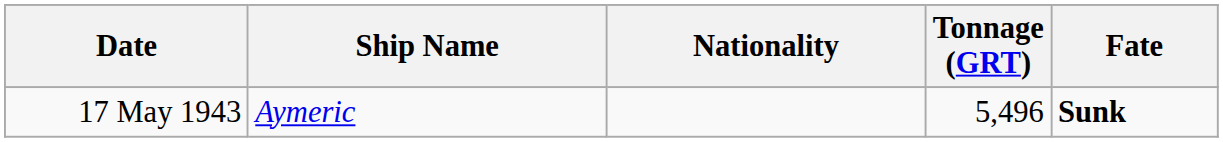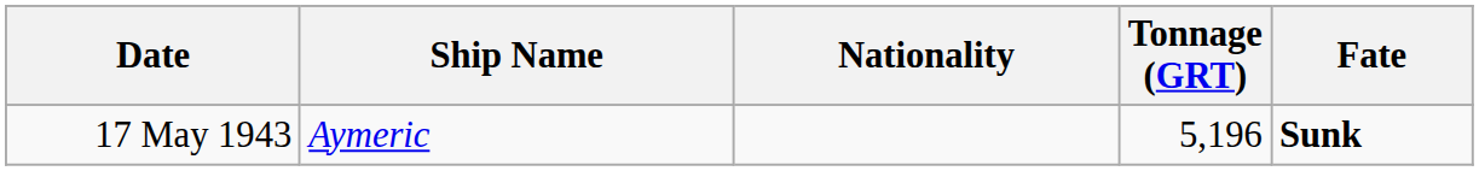17 May 1943 | Tonnage (GRT): 5,496 -> 5,196
